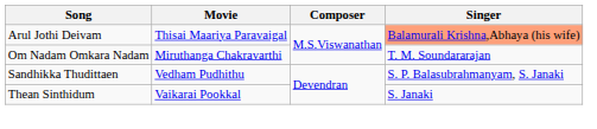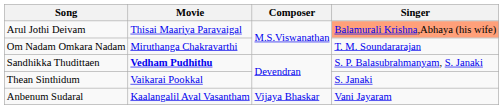Sandhikka Thudittaen | Movie: normal -> bold
+ row: Anbenum Sudaral | Kaalangalil Aval Vasantham | Vijaya Bhaskar | Vani Jayaram
